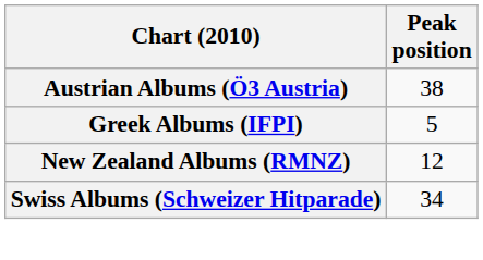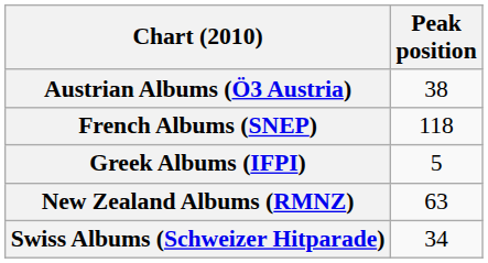+ row: French Albums (SNEP) | 118
New Zealand Albums (RMNZ) | Peak position: 12 -> 63
